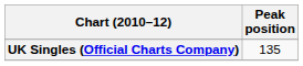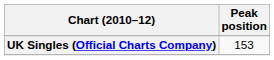UK Singles (Official Charts Company) | Peak position: 135 -> 153
